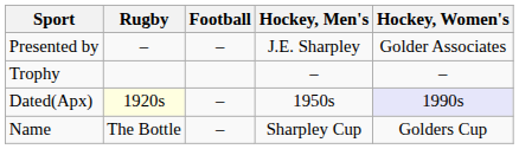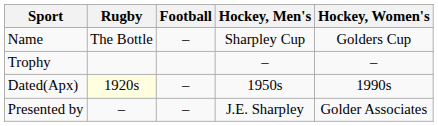rows swapped: Name <-> Presented by
Dated(Apx) | Hockey, Women's: lavender background -> no background
